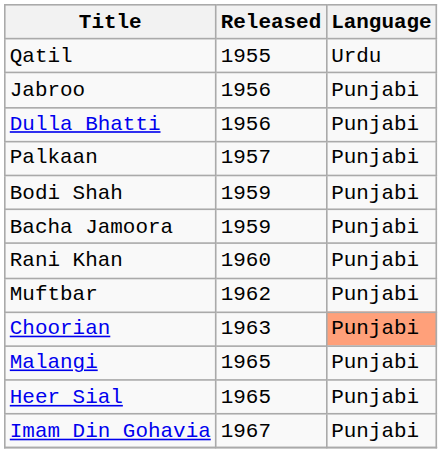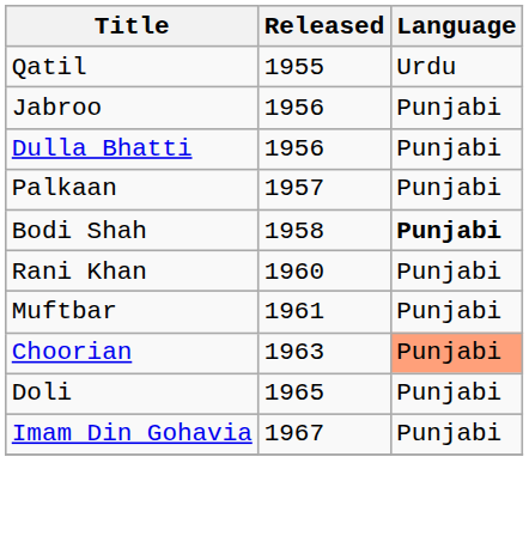Bodi Shah | Released: 1959 -> 1958
Bodi Shah | Language: normal -> bold
- row: Bacha Jamoora | 1959 | Punjabi
Muftbar | Released: 1962 -> 1961
- row: Malangi | 1965 | Punjabi
- row: Heer Sial | 1965 | Punjabi
+ row: Doli | 1965 | Punjabi
